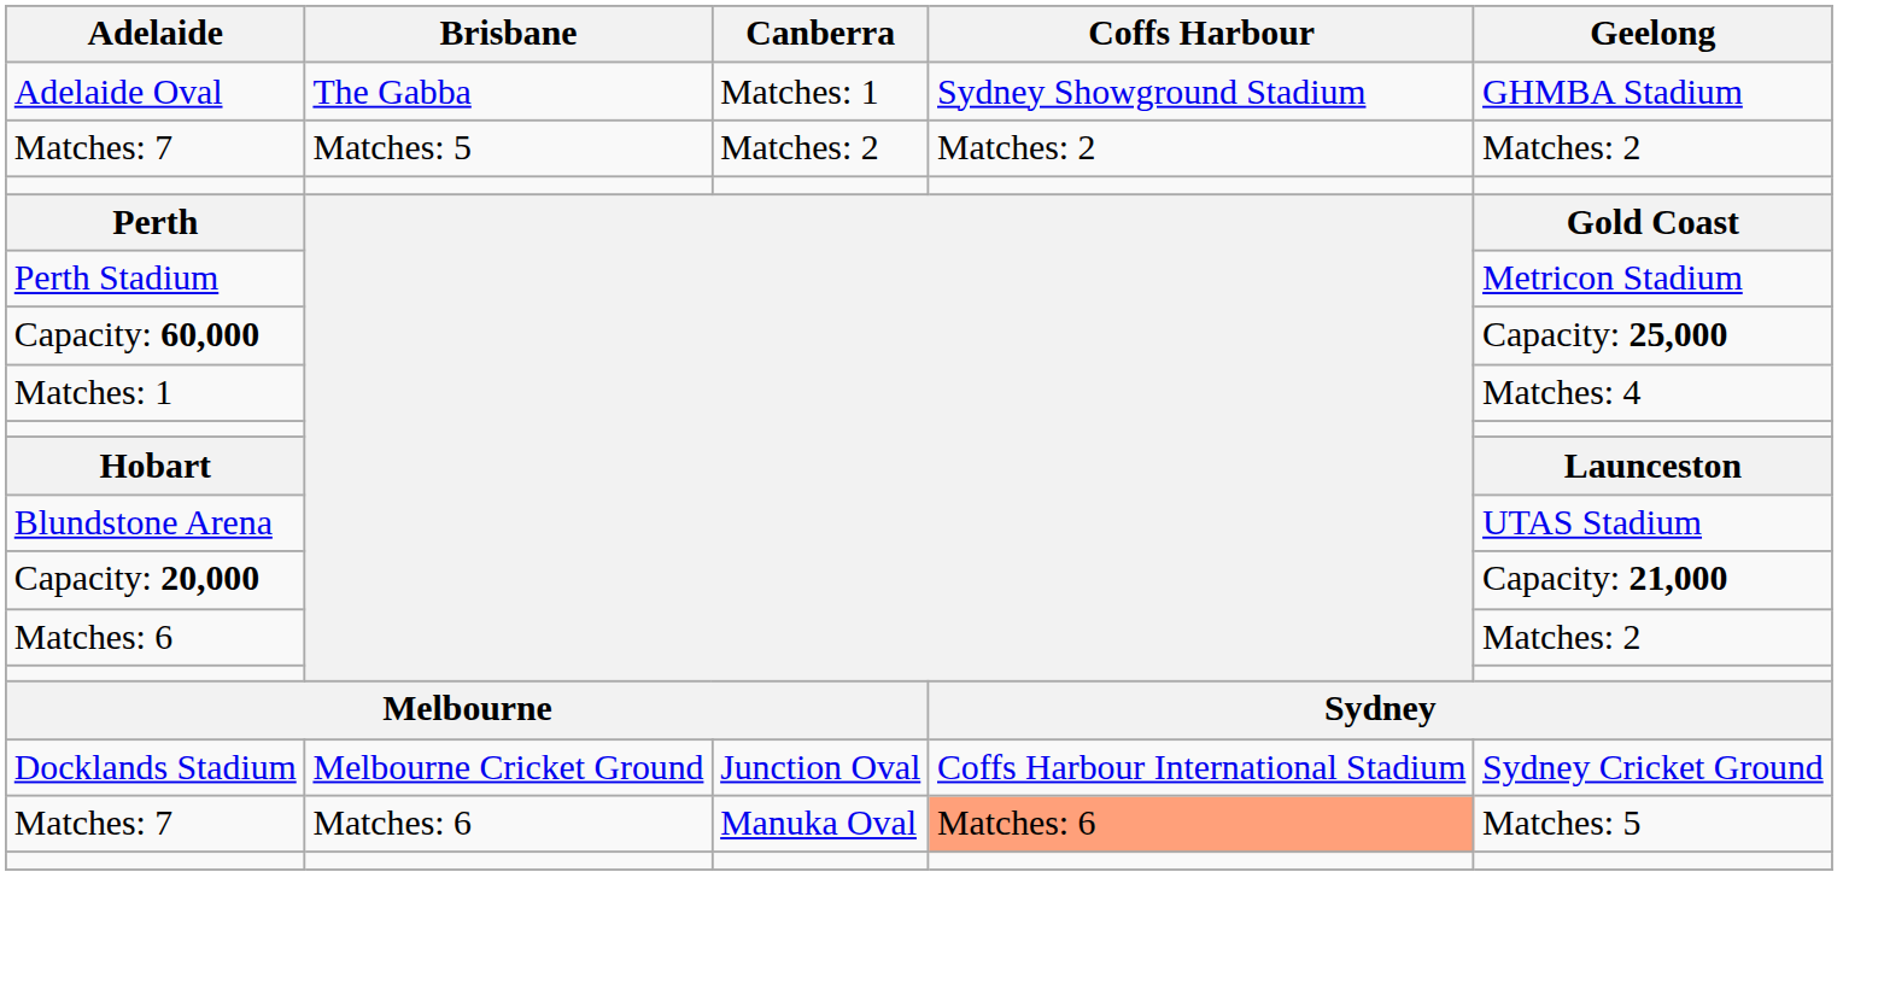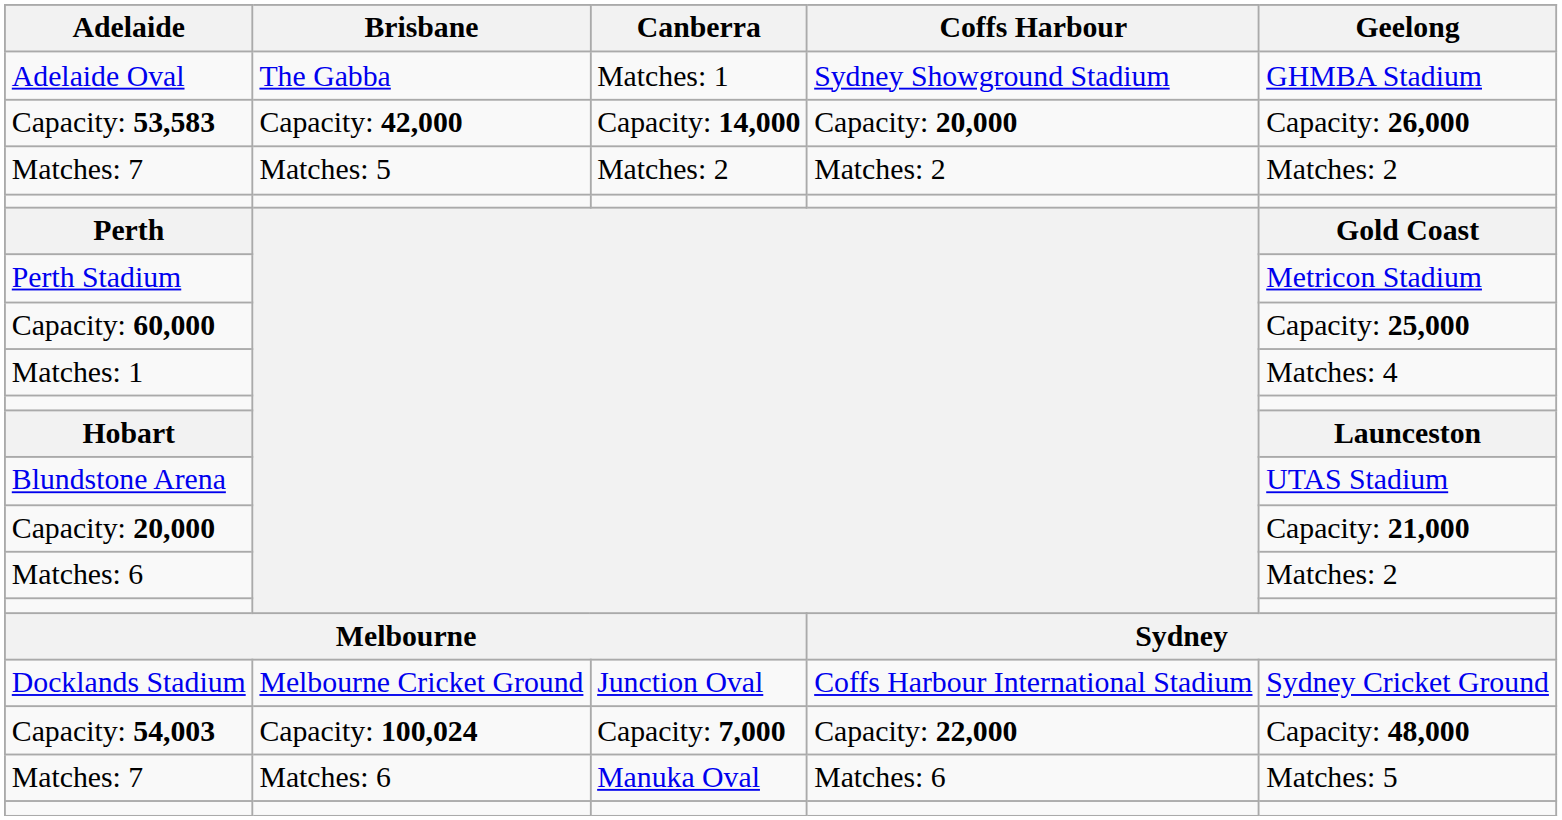+ row: Capacity: 53,583 | Capacity: 42,000 | Capacity: 14,000 | Capacity: 20,000 | Capacity: 26,000
+ row: Capacity: 54,003 | Capacity: 100,024 | Capacity: 7,000 | Capacity: 22,000 | Capacity: 48,000
Matches: 7 / Matches: 6 | Coffs Harbour: lightsalmon background -> no background
